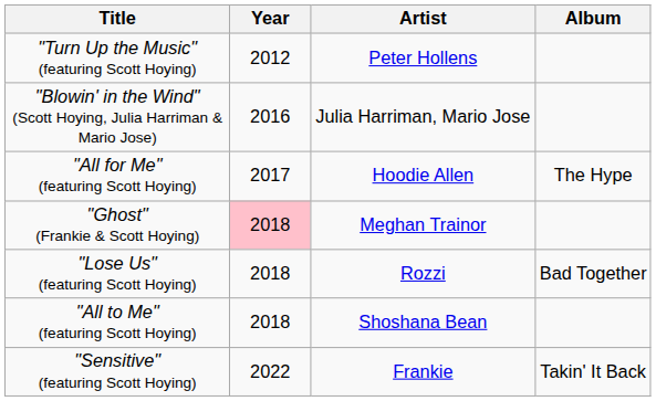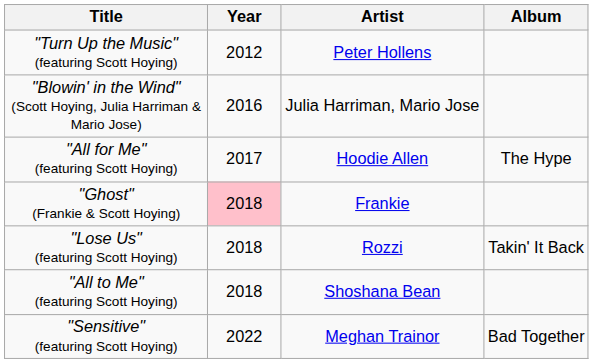"Ghost" (Frankie & Scott Hoying) | Artist: Meghan Trainor -> Frankie
"Lose Us" (featuring Scott Hoying) | Album: Bad Together -> Takin' It Back
"Sensitive" (featuring Scott Hoying) | Artist: Frankie -> Meghan Trainor
"Sensitive" (featuring Scott Hoying) | Album: Takin' It Back -> Bad Together
